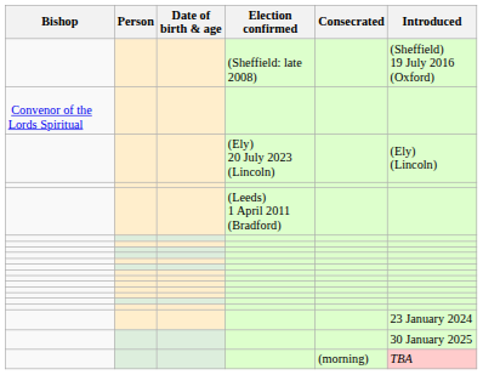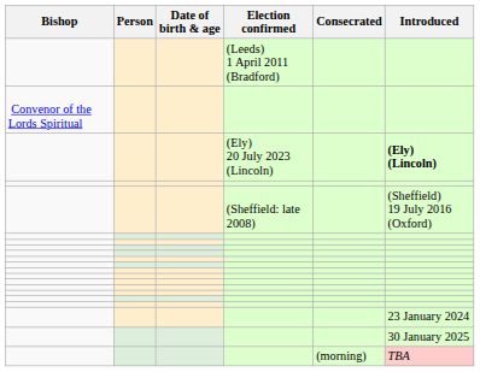rows swapped: (Sheffield: late 2008) <-> (Leeds) 1 April 2011 (Bradford)
(Ely) 20 July 2023 (Lincoln) | Introduced: normal -> bold
